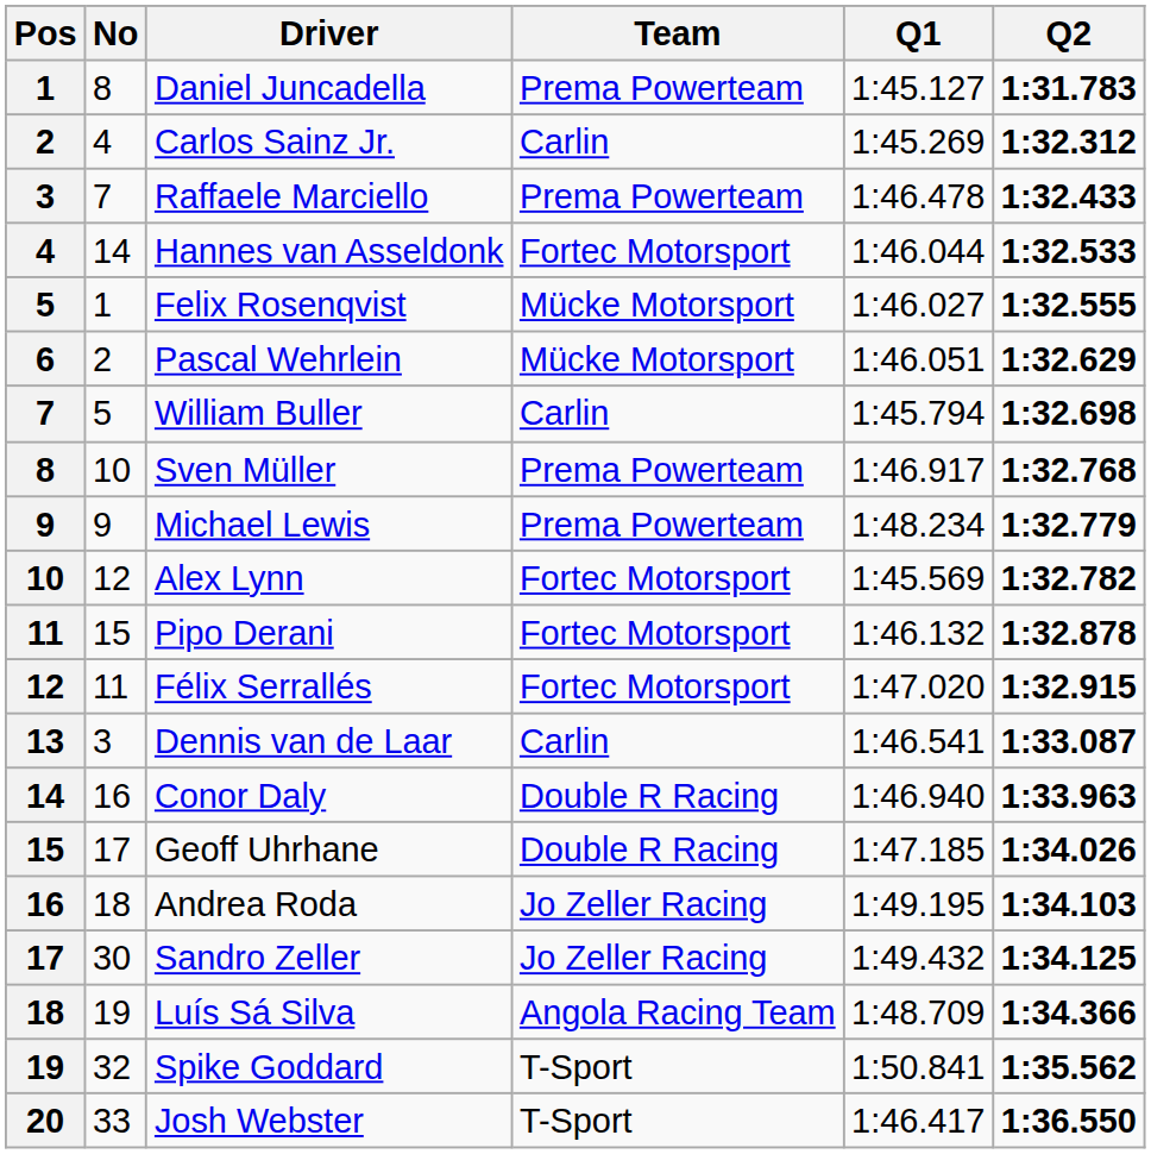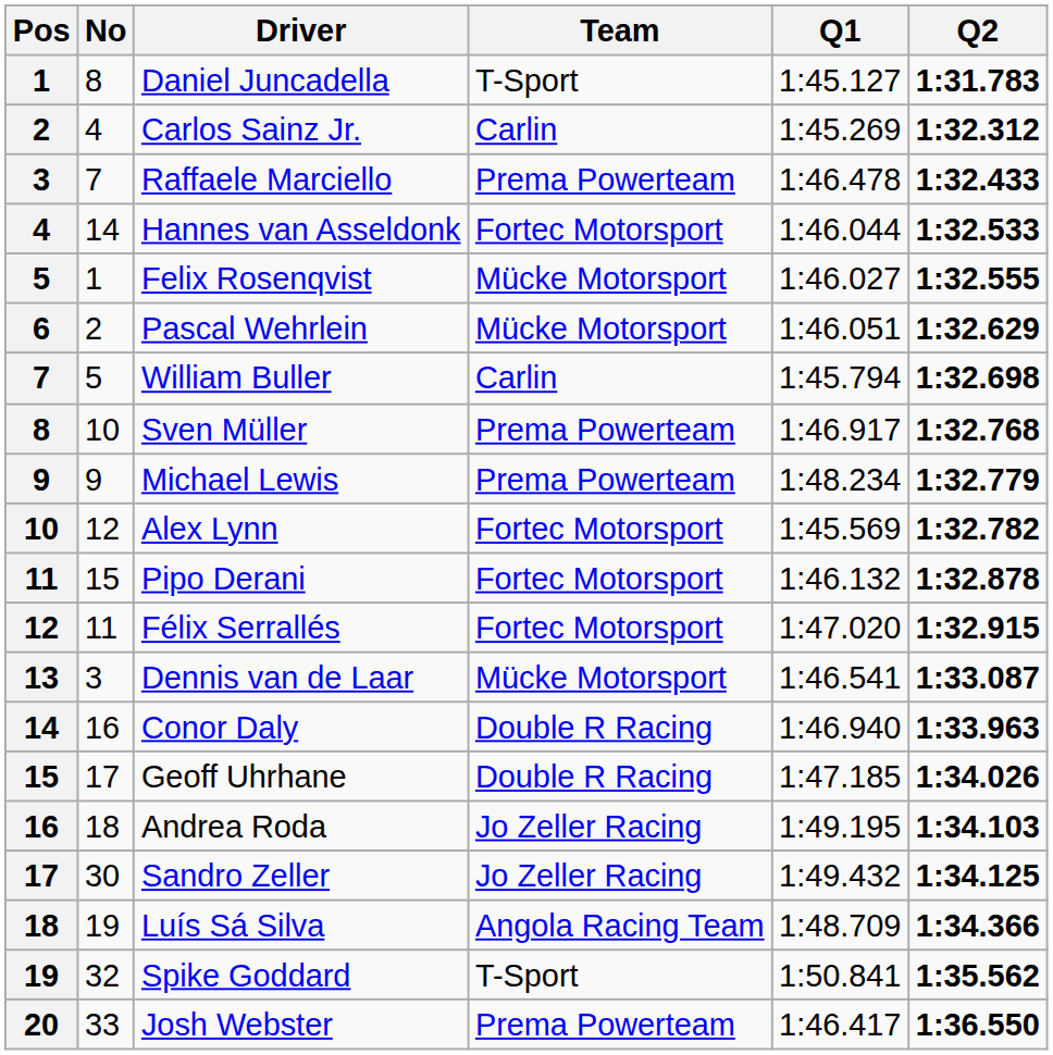Daniel Juncadella | Team: Prema Powerteam -> T-Sport
Dennis van de Laar | Team: Carlin -> Mücke Motorsport
Josh Webster | Team: T-Sport -> Prema Powerteam
